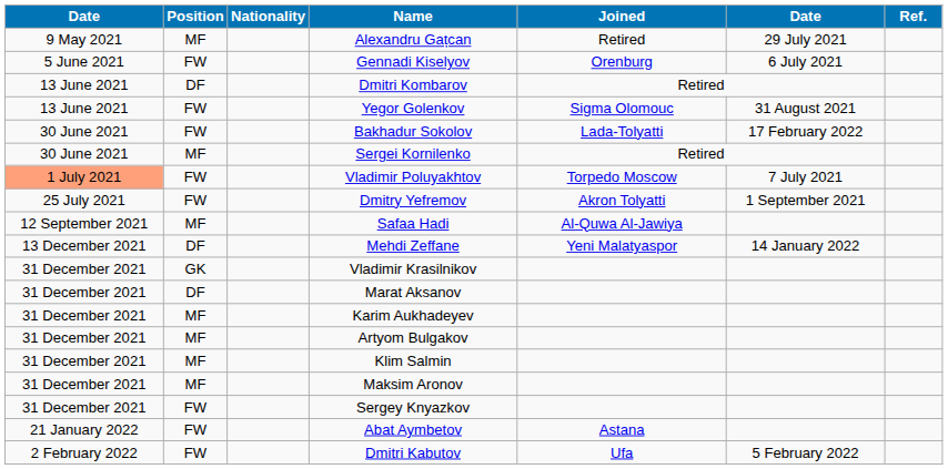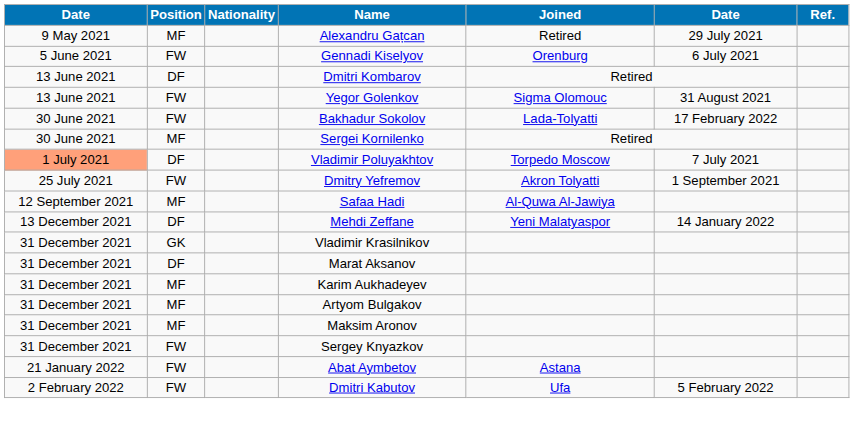Vladimir Poluyakhtov | Position: FW -> DF
- row: 31 December 2021 | MF | Klim Salmin
